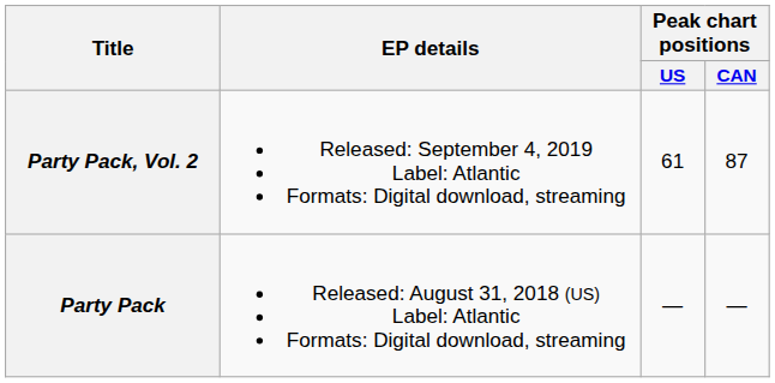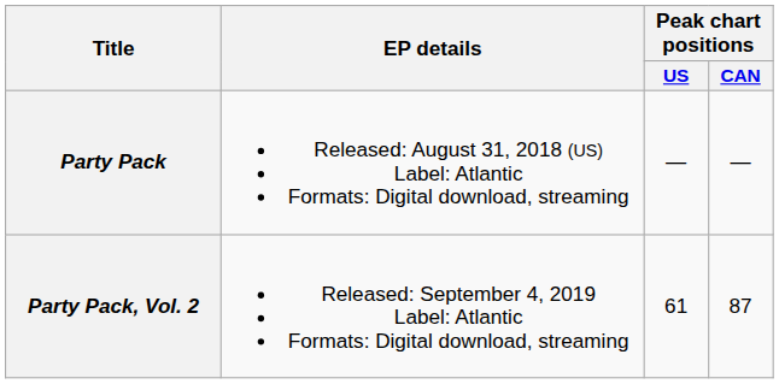rows swapped: Party Pack <-> Party Pack, Vol. 2
